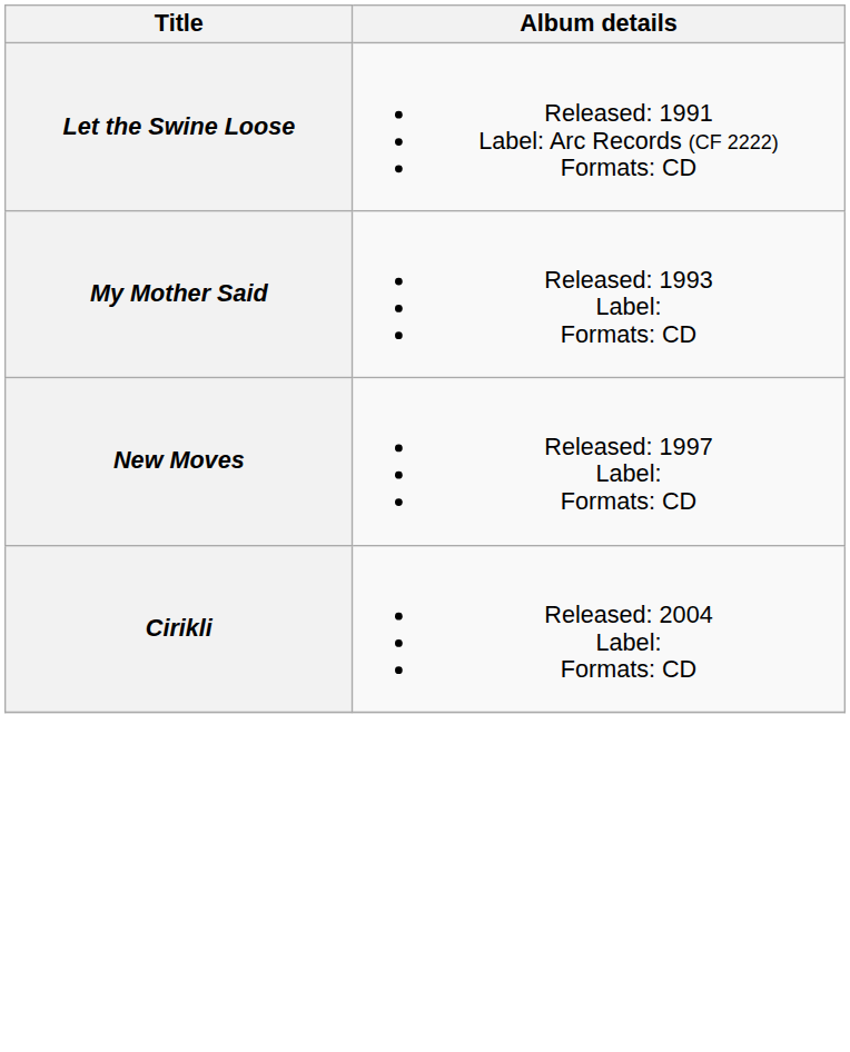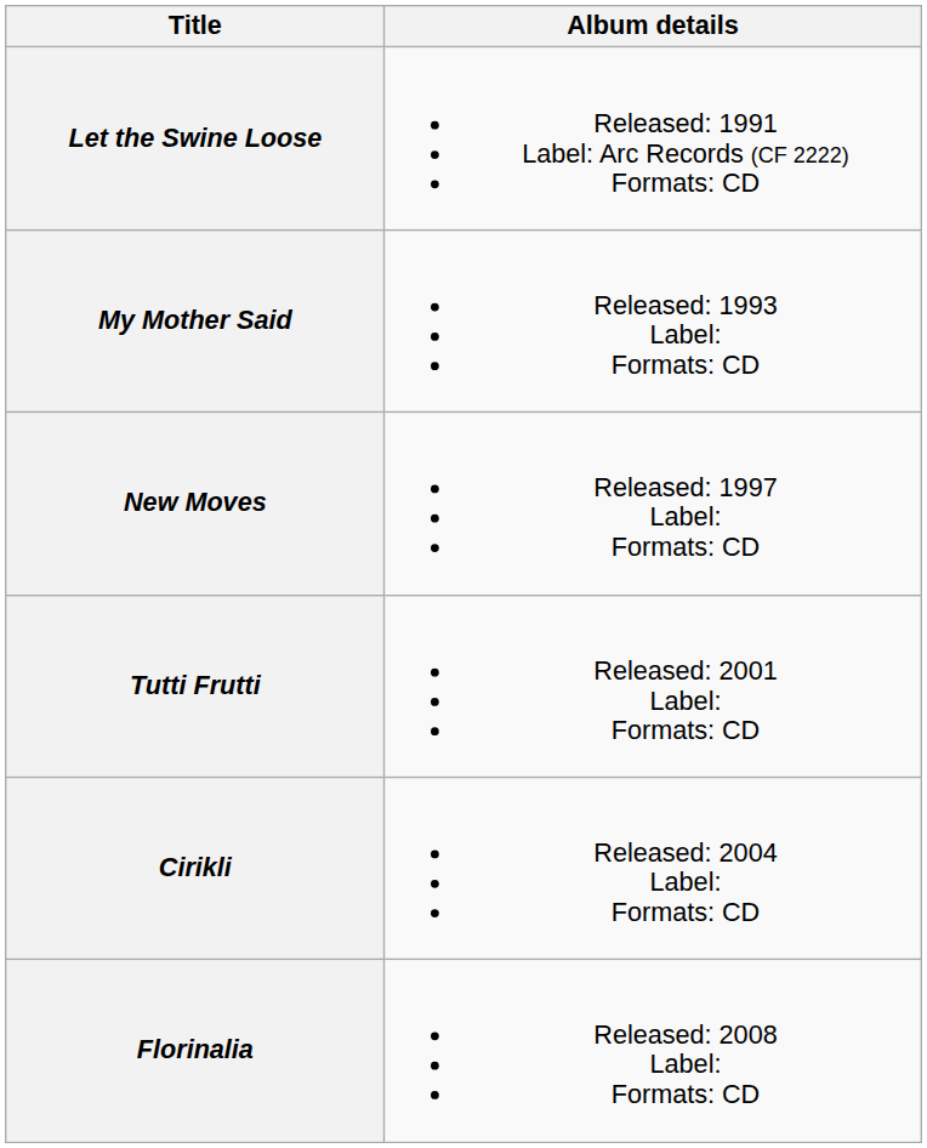+ row: Tutti Frutti | Released: 2001 Label: Formats: CD
+ row: Florinalia | Released: 2008 Label: Formats: CD
